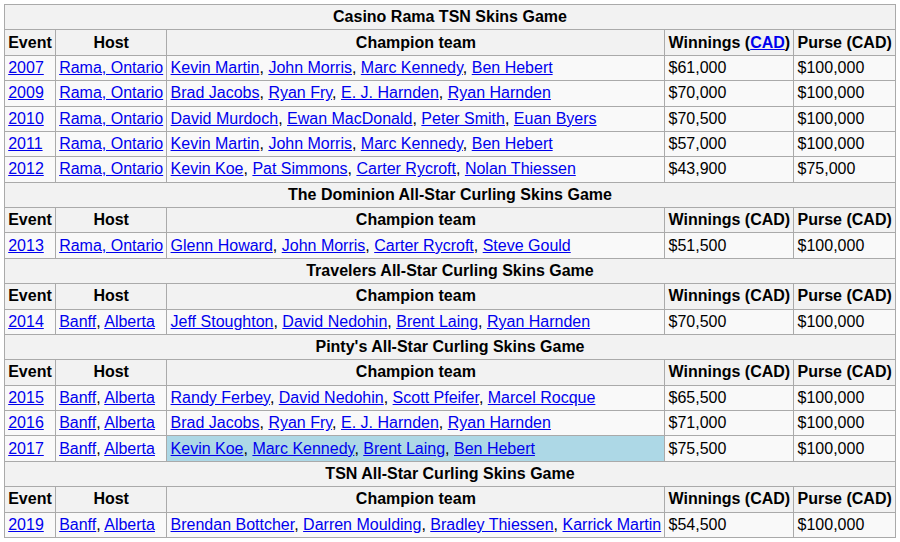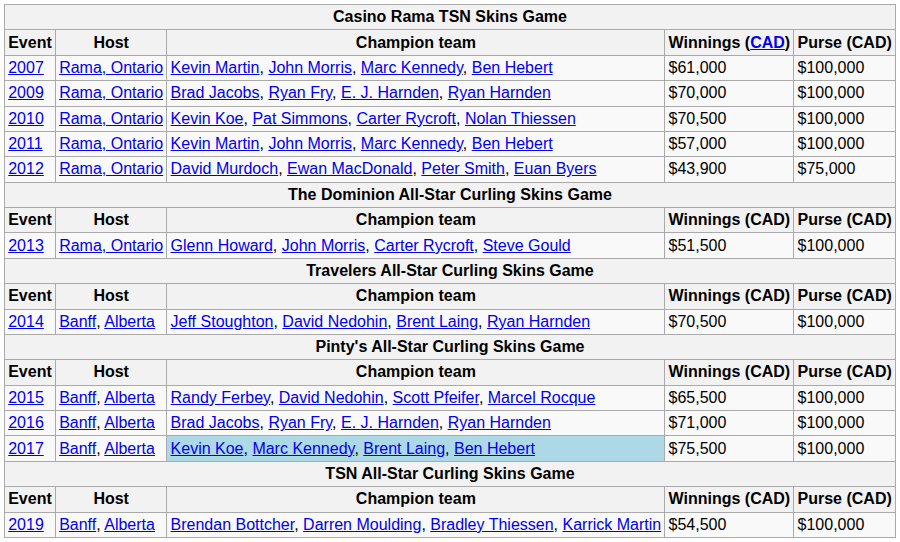2010 | Champion team: David Murdoch, Ewan MacDonald, Peter Smith, Euan Byers -> Kevin Koe, Pat Simmons, Carter Rycroft, Nolan Thiessen
2012 | Champion team: Kevin Koe, Pat Simmons, Carter Rycroft, Nolan Thiessen -> David Murdoch, Ewan MacDonald, Peter Smith, Euan Byers
